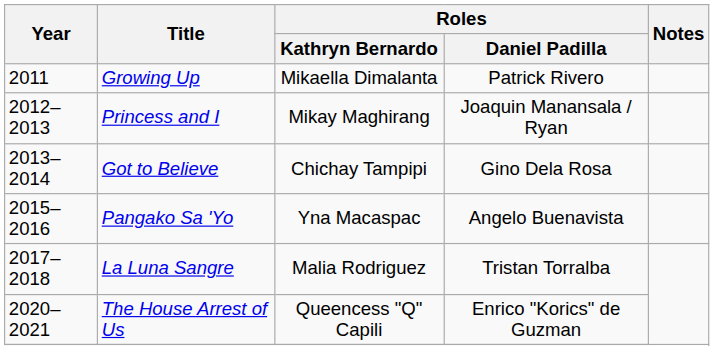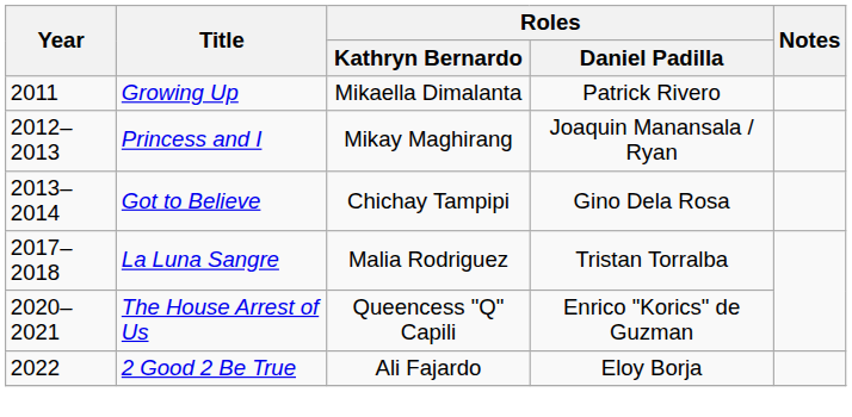- row: 2015–2016 | Pangako Sa 'Yo | Yna Macaspac | Angelo Buenavista
+ row: 2022 | 2 Good 2 Be True | Ali Fajardo | Eloy Borja
